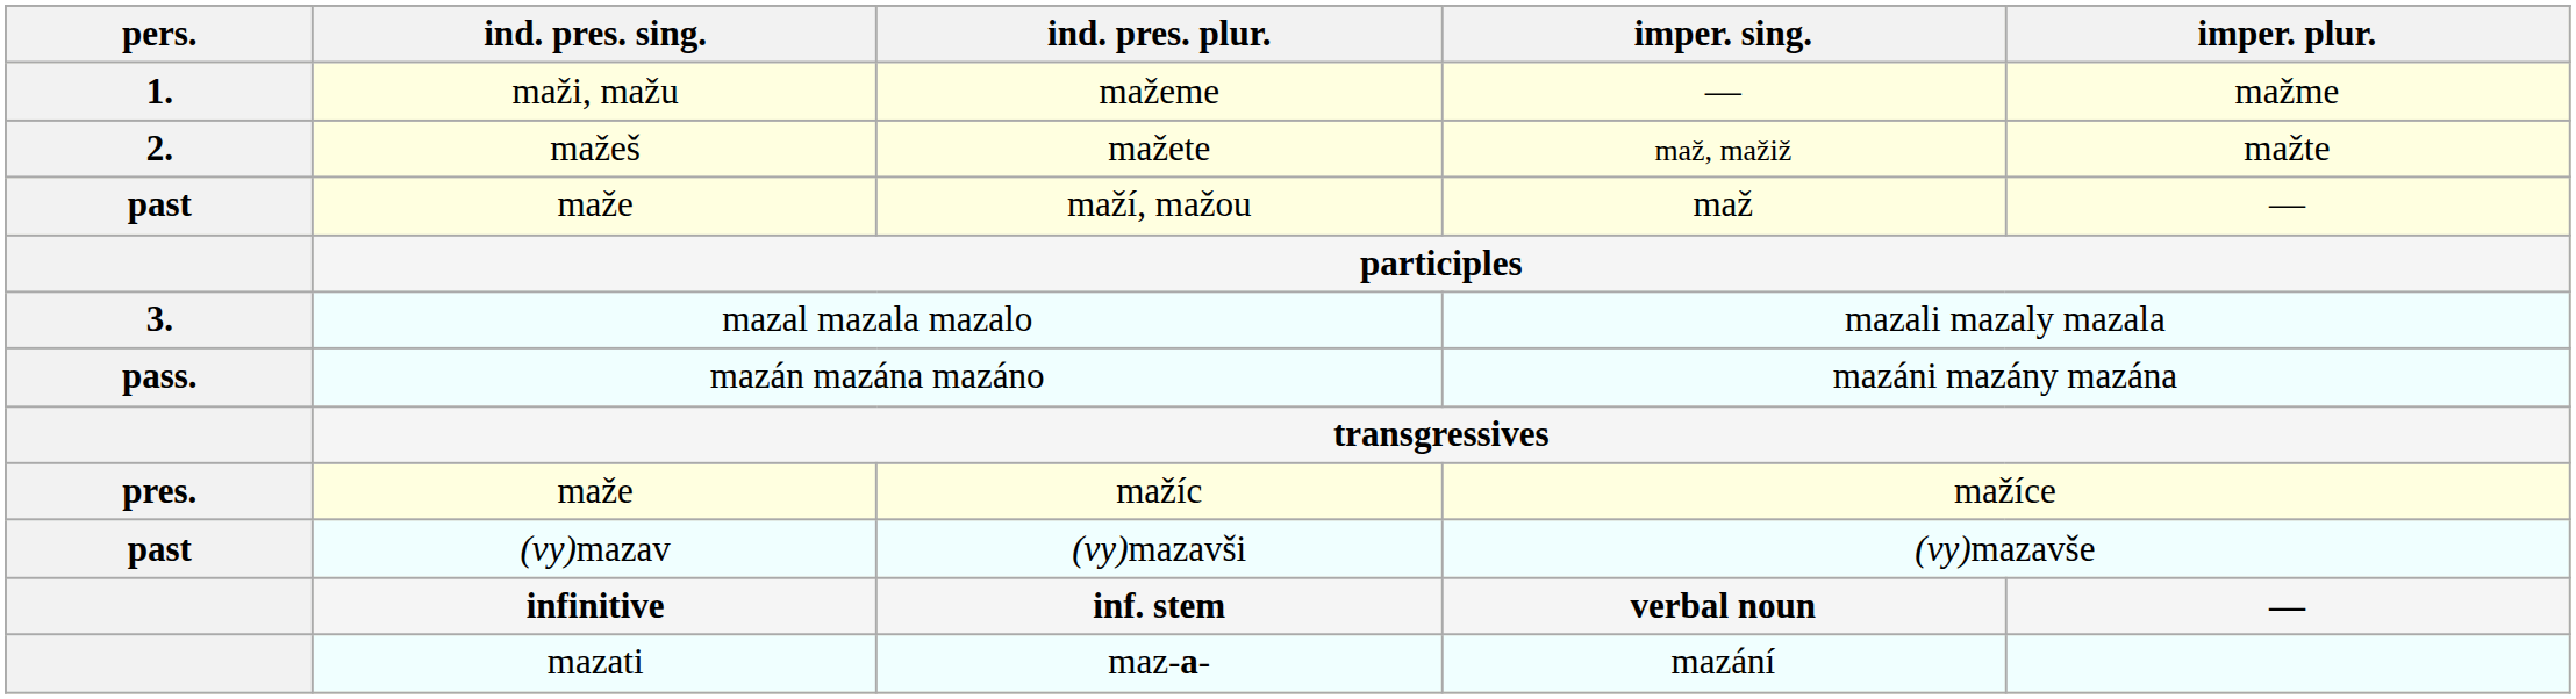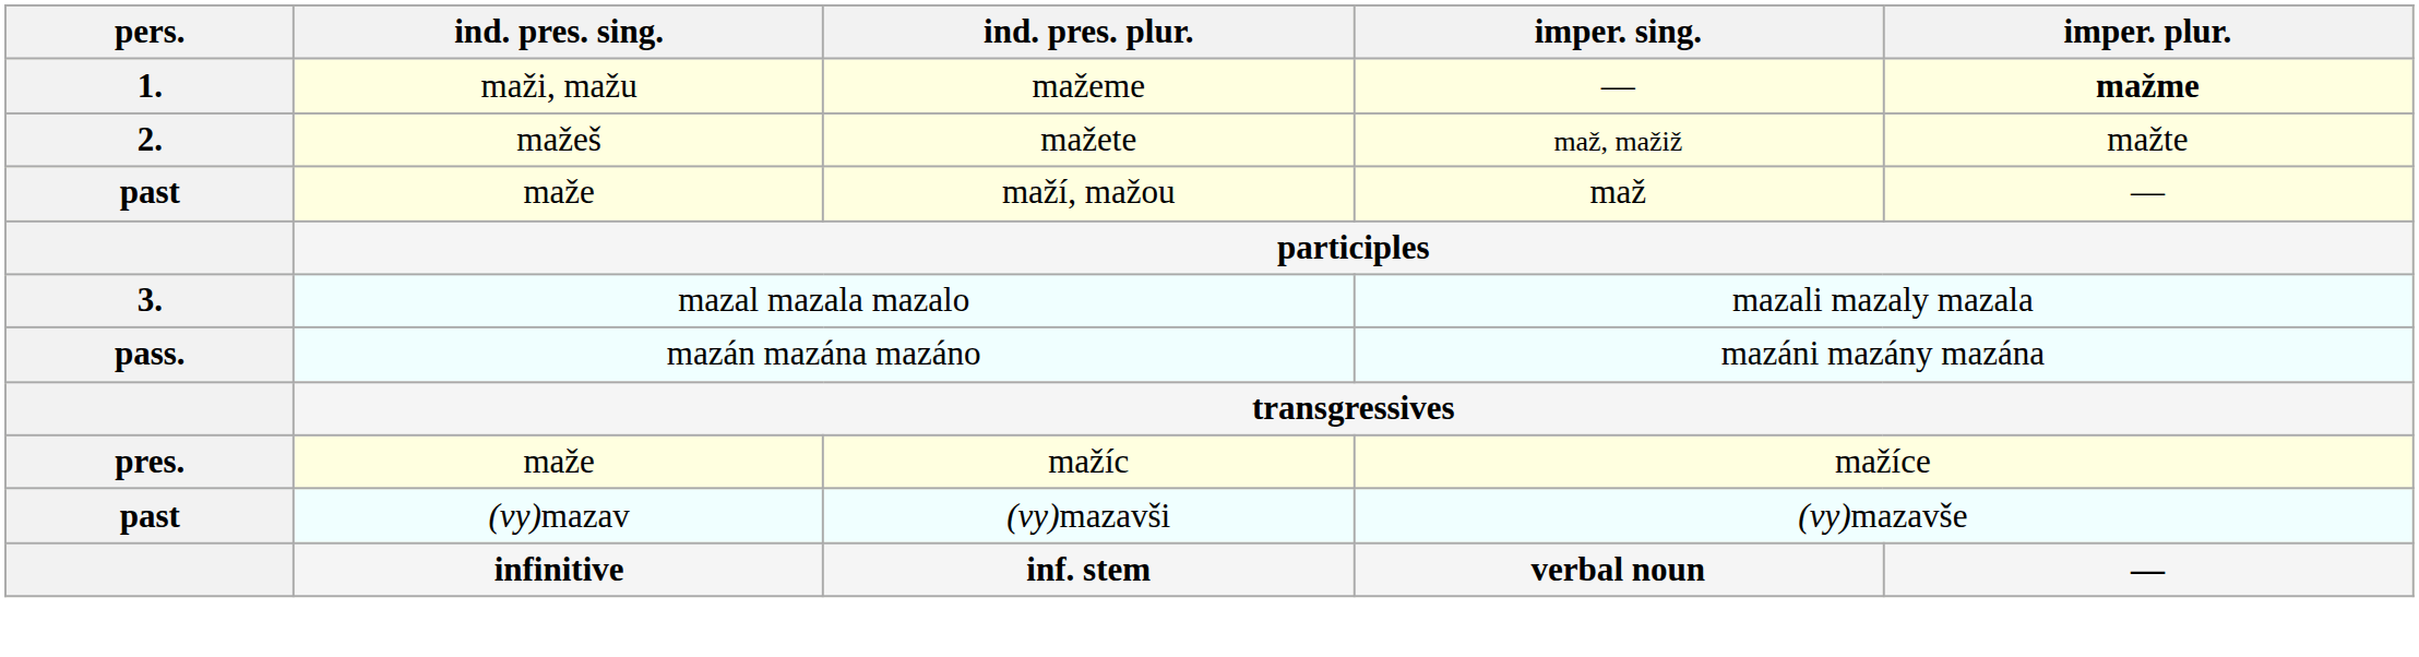mažeme | imper. plur.: normal -> bold
- row: mazati | maz-a- | mazání
